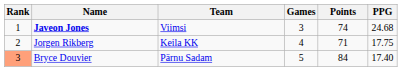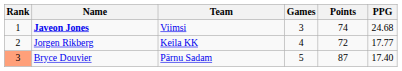Jorgen Rikberg | Points: 71 -> 72
Jorgen Rikberg | PPG: 17.75 -> 17.77
Bryce Douvier | Points: 84 -> 87
